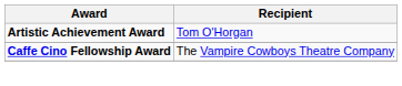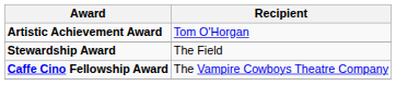+ row: Stewardship Award | The Field
